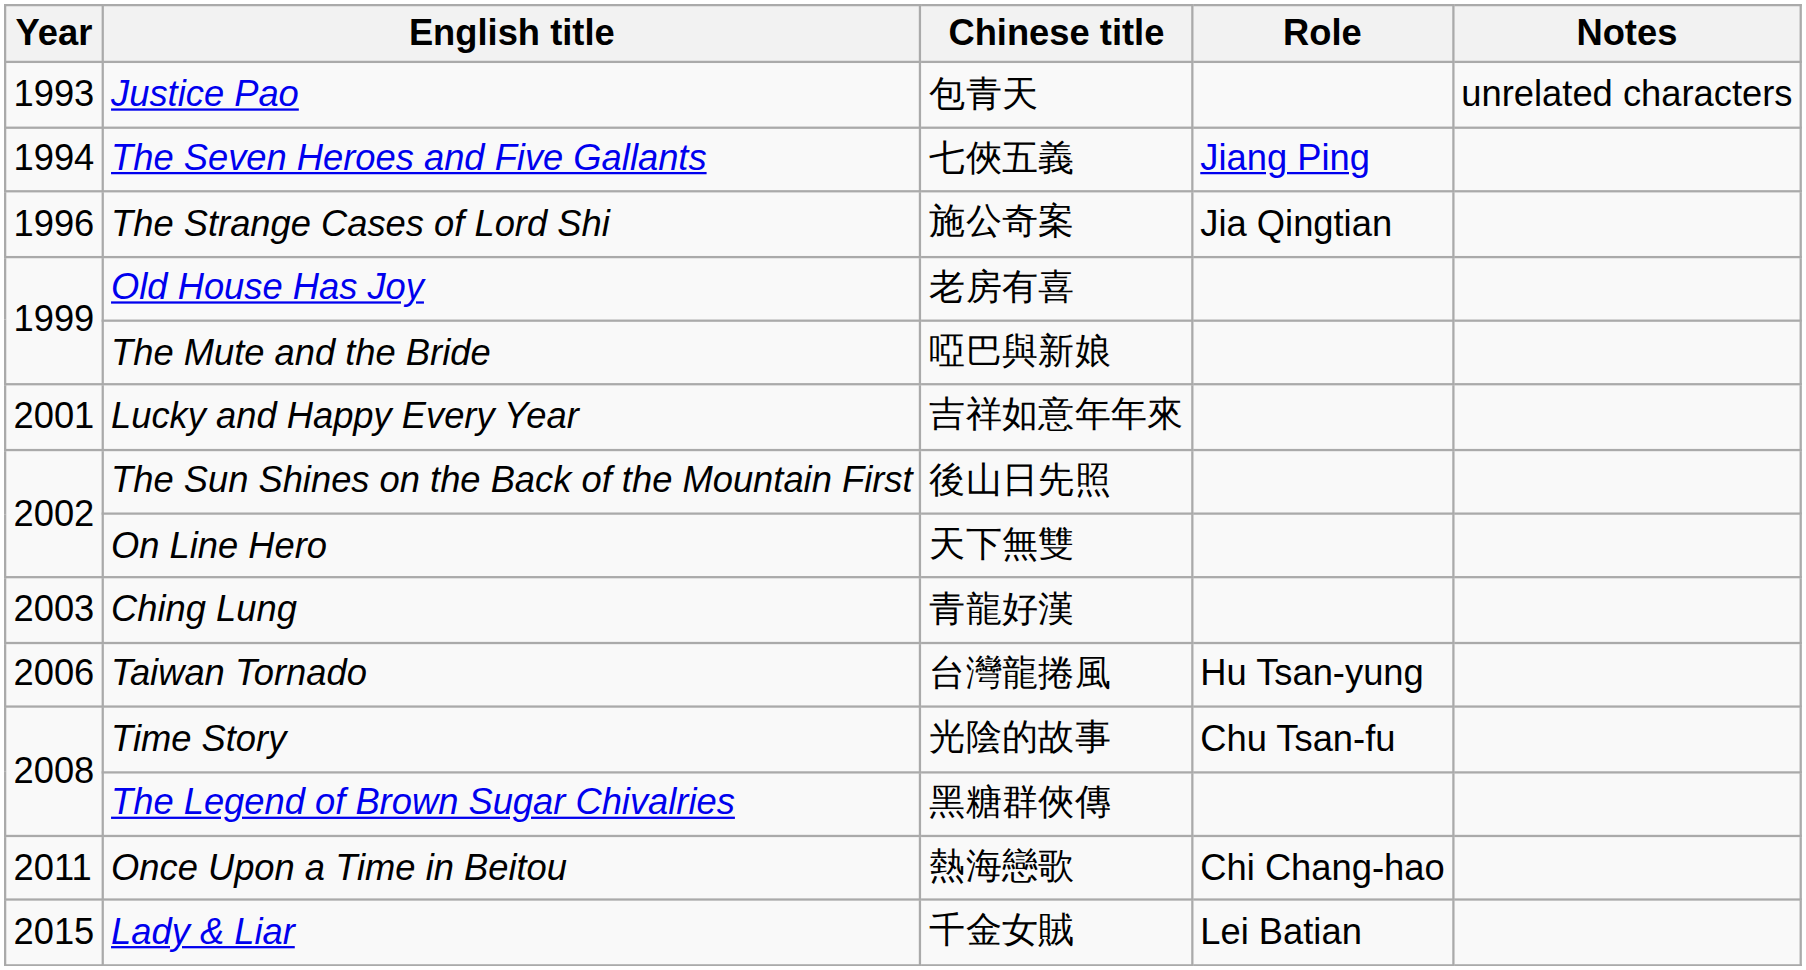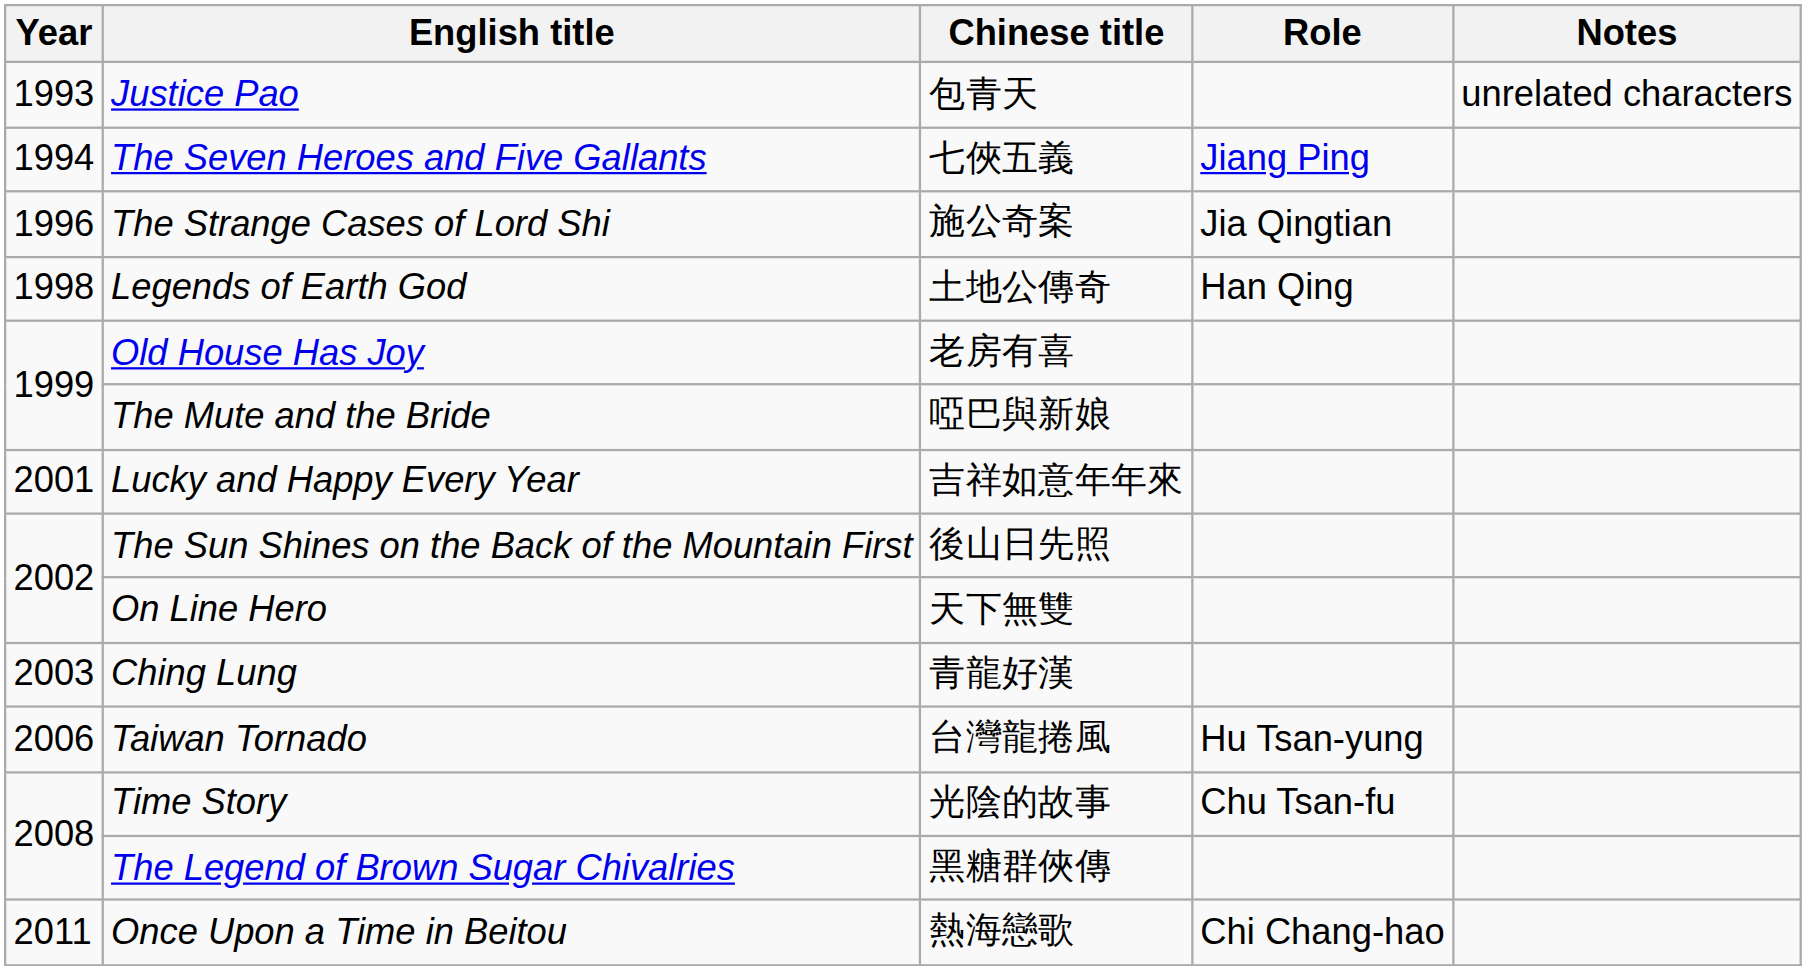+ row: 1998 | Legends of Earth God | 土地公傳奇 | Han Qing
- row: 2015 | Lady & Liar | 千金女賊 | Lei Batian
